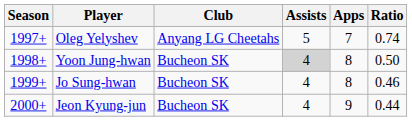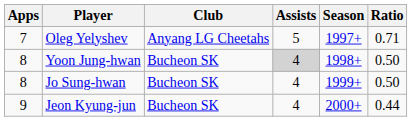columns swapped: Season <-> Apps
Oleg Yelyshev | Ratio: 0.74 -> 0.71
Jo Sung-hwan | Ratio: 0.46 -> 0.50
